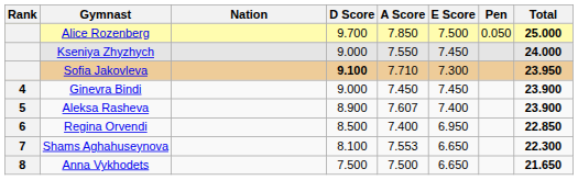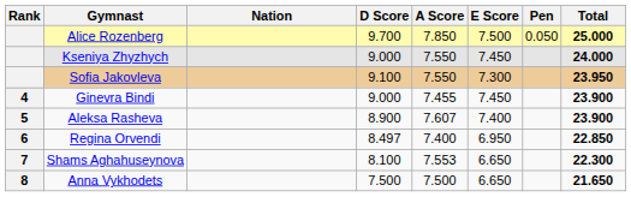Sofia Jakovleva | D Score: bold -> normal
Sofia Jakovleva | A Score: 7.710 -> 7.550
Ginevra Bindi | A Score: 7.450 -> 7.455
Regina Orvendi | D Score: 8.500 -> 8.497
